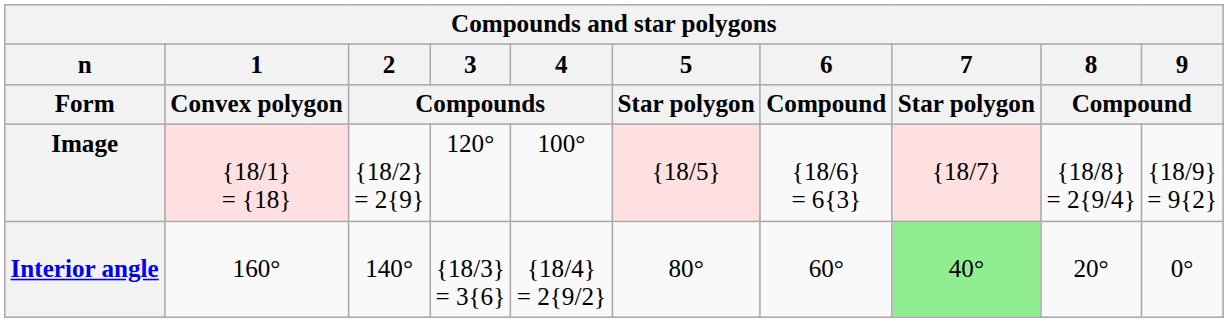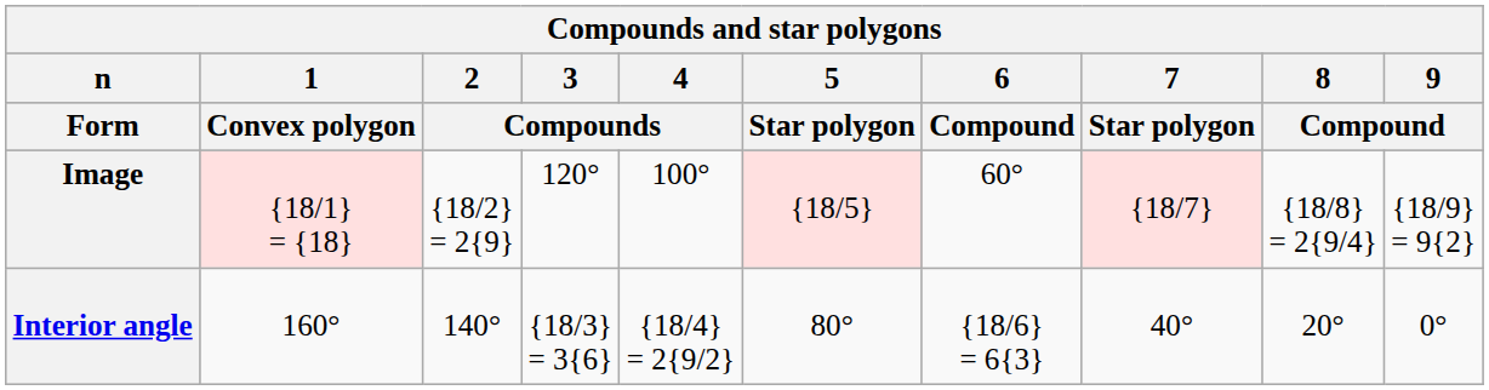Image | 6 / Compound: {18/6} = 6{3} -> 60°
Interior angle | 6 / Compound: 60° -> {18/6} = 6{3}
Interior angle | 7 / Star polygon: lightgreen background -> no background
